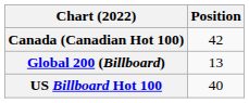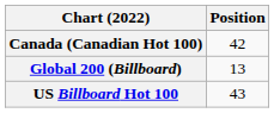US Billboard Hot 100 | Position: 40 -> 43
